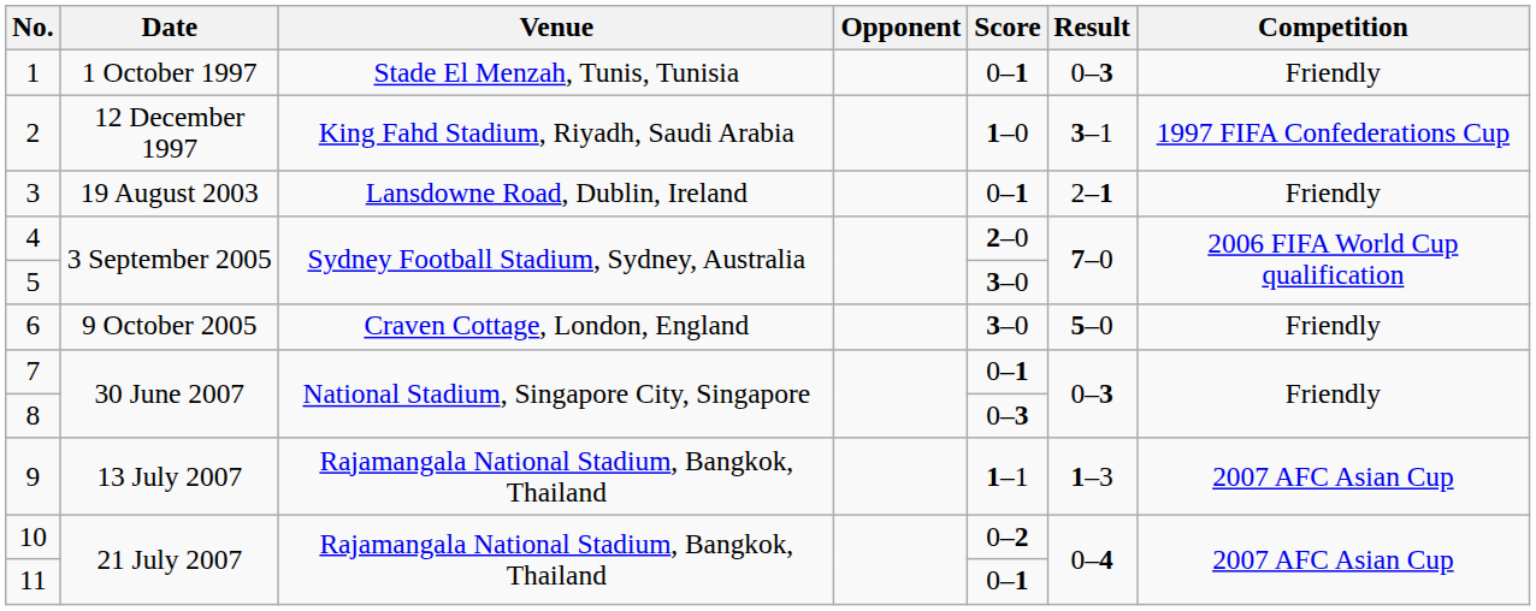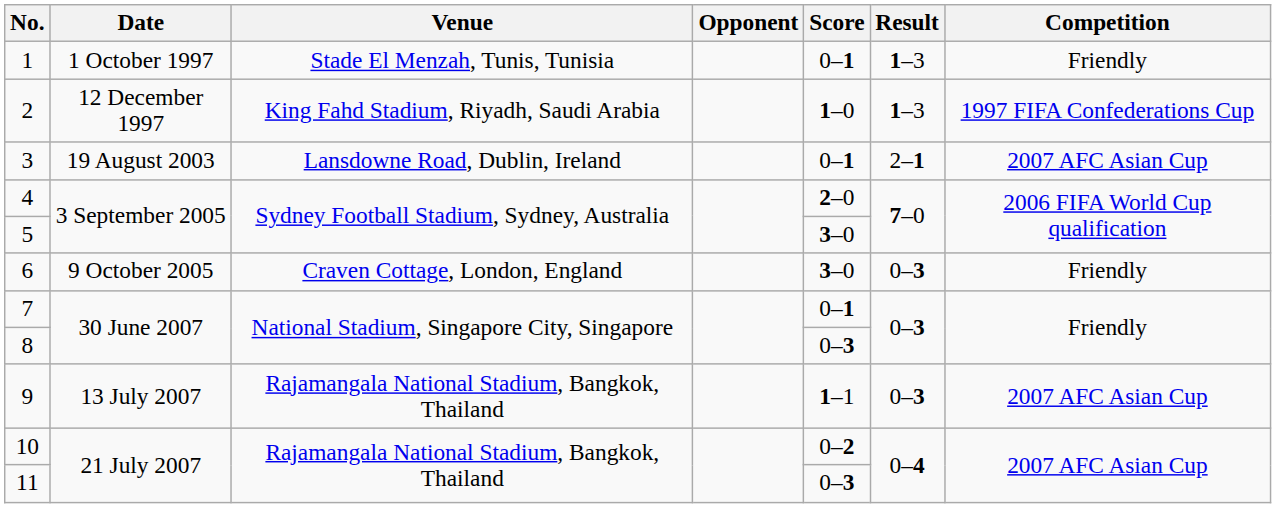1 | Result: 0–3 -> 1–3
2 | Result: 3–1 -> 1–3
3 | Competition: Friendly -> 2007 AFC Asian Cup
6 | Result: 5–0 -> 0–3
9 | Result: 1–3 -> 0–3
11 | Score: 0–1 -> 0–3
